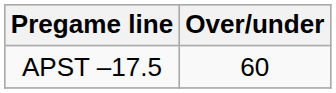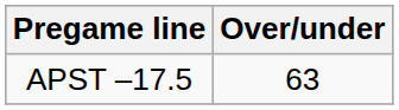APST –17.5 | Over/under: 60 -> 63
